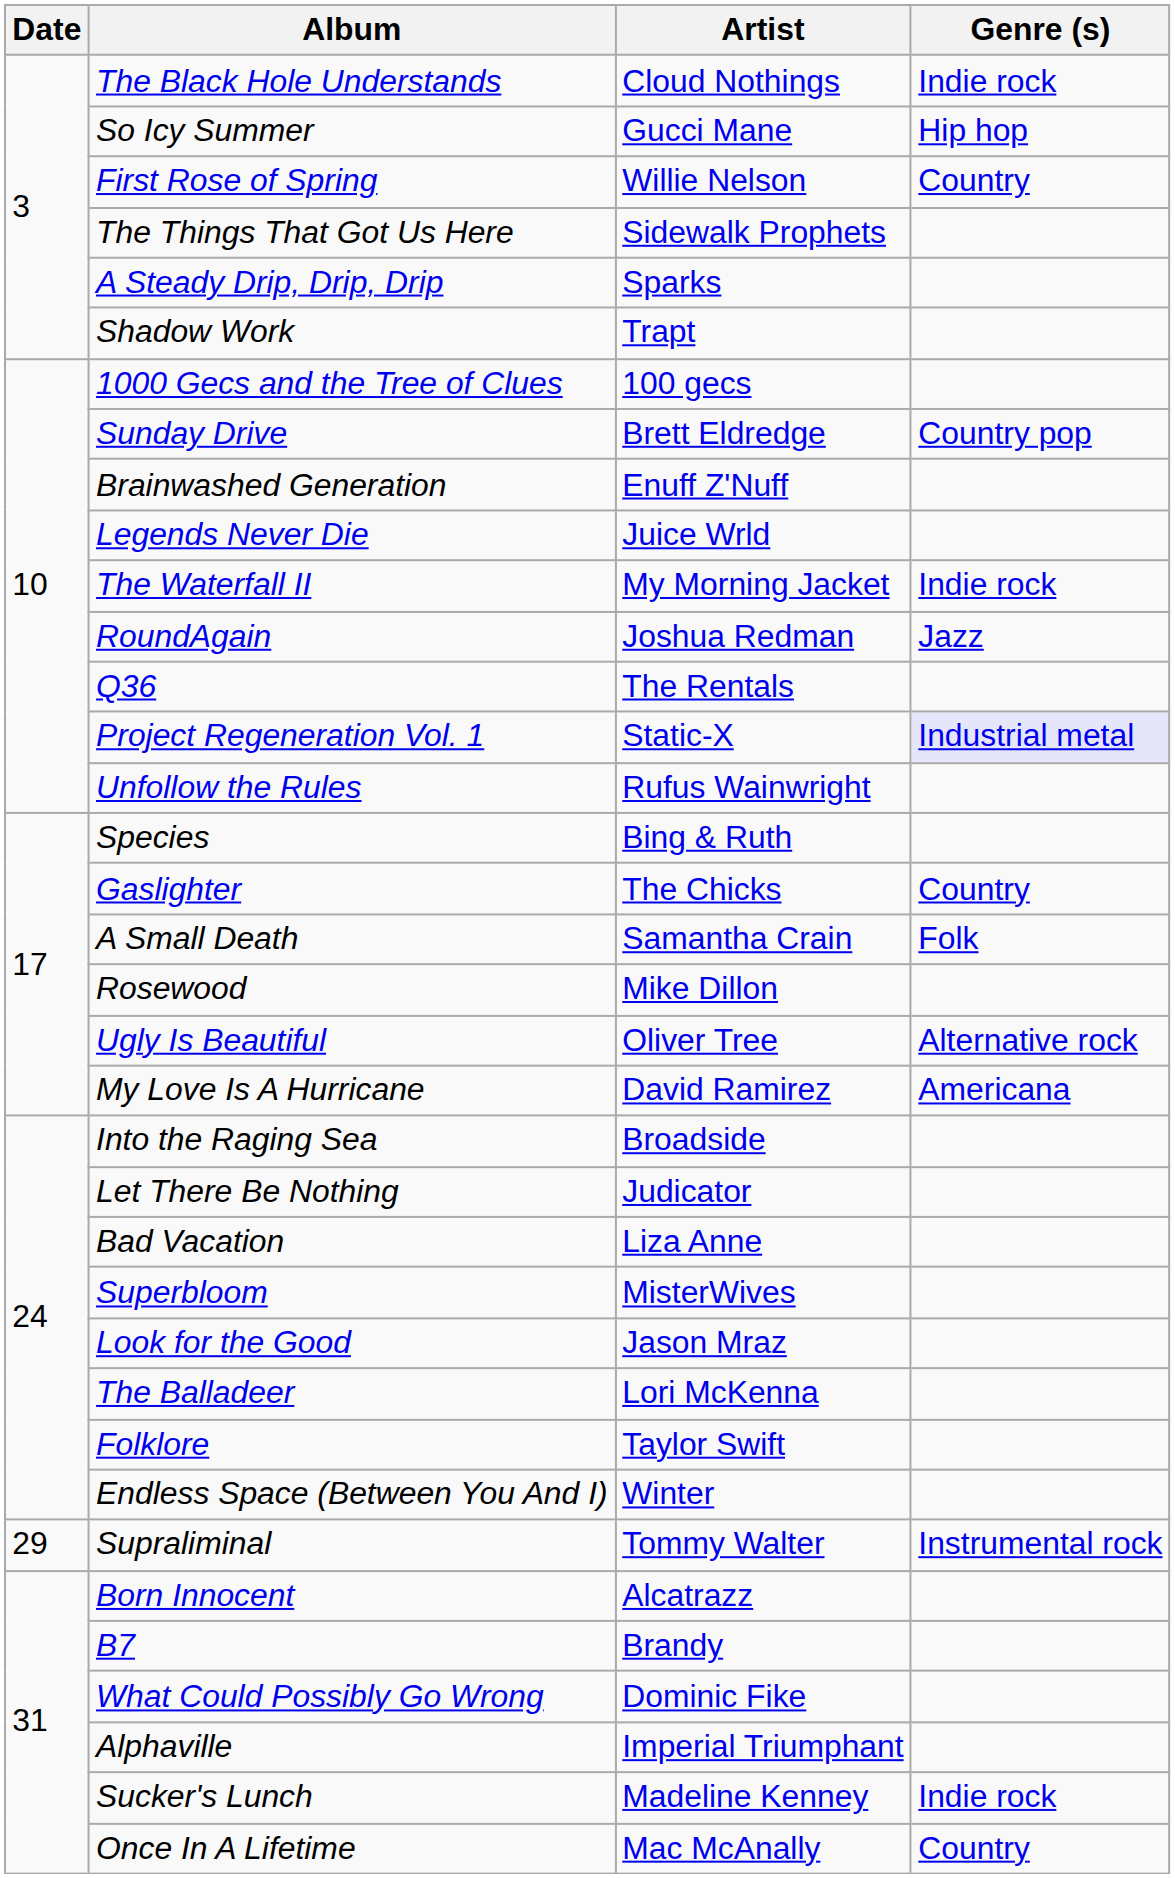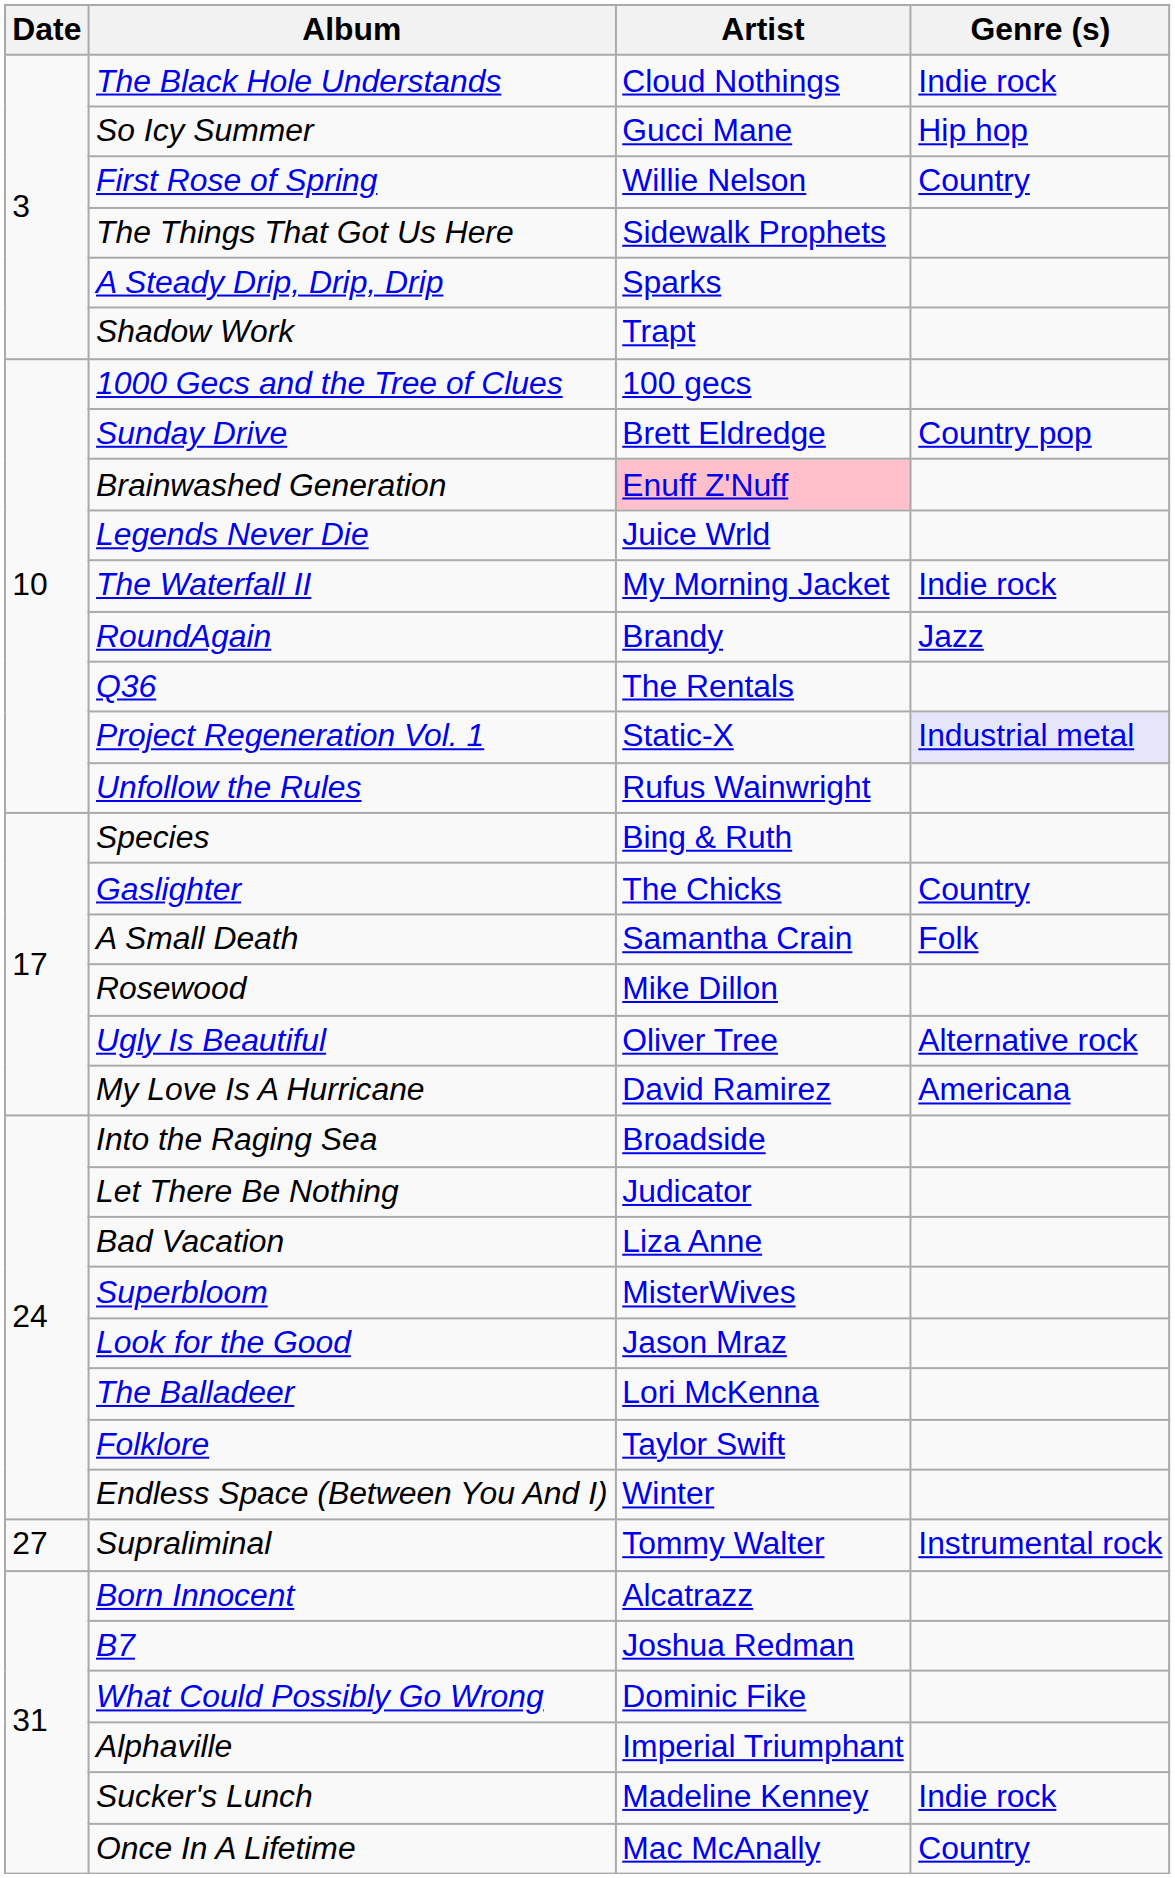Brainwashed Generation | Artist: no background -> pink background
RoundAgain | Artist: Joshua Redman -> Brandy
Supraliminal | Date: 29 -> 27
B7 | Artist: Brandy -> Joshua Redman
